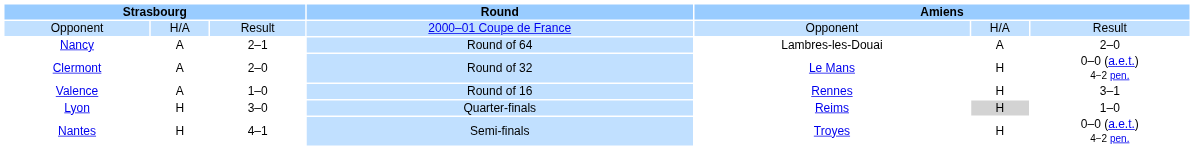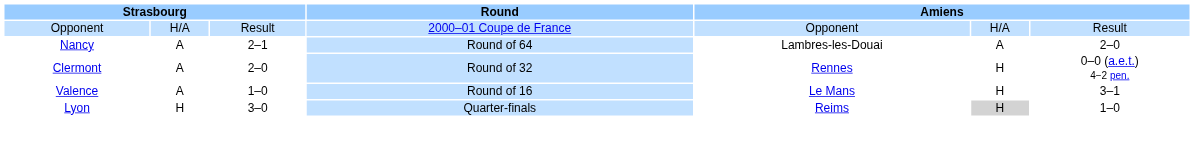Clermont | column 5: Le Mans -> Rennes
Valence | column 5: Rennes -> Le Mans
- row: Nantes | H | 4–1 | Semi-finals | Troyes | H | 0–0 (a.e.t.) 4−2 pen.
